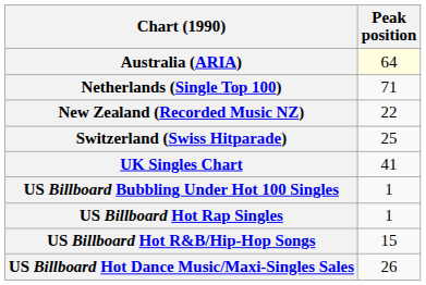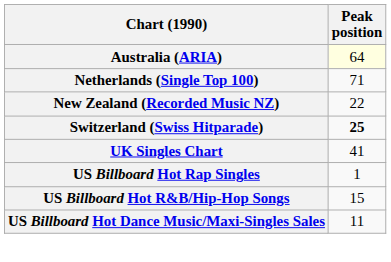Switzerland (Swiss Hitparade) | Peak position: normal -> bold
- row: US Billboard Bubbling Under Hot 100 Singles | 1
US Billboard Hot Dance Music/Maxi-Singles Sales | Peak position: 26 -> 11
